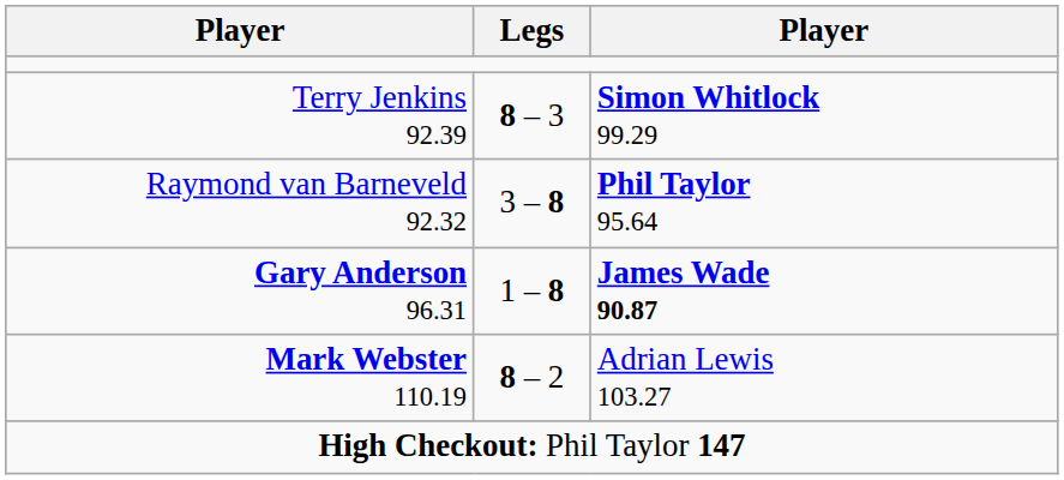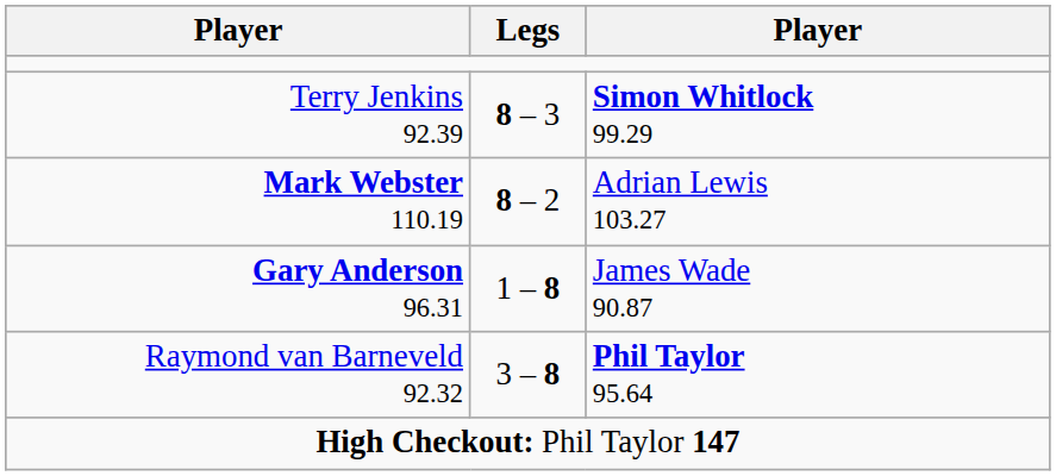rows swapped: Mark Webster 110.19 <-> Raymond van Barneveld 92.32
Gary Anderson 96.31 | column 3: bold -> normal
